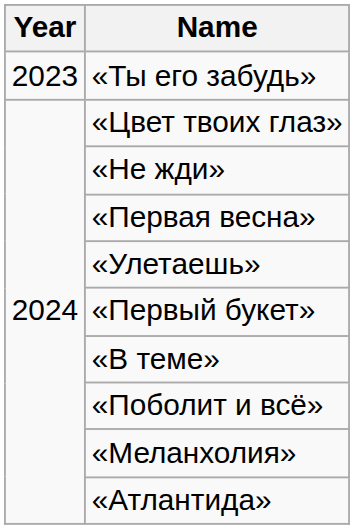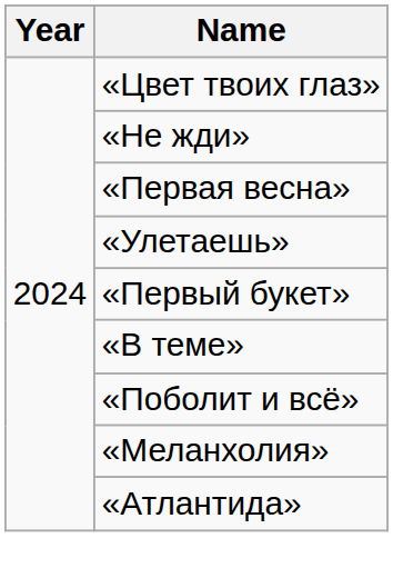- row: 2023 | «Ты его забудь»
